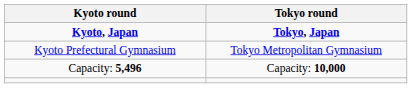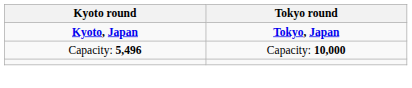- row: Kyoto Prefectural Gymnasium | Tokyo Metropolitan Gymnasium
